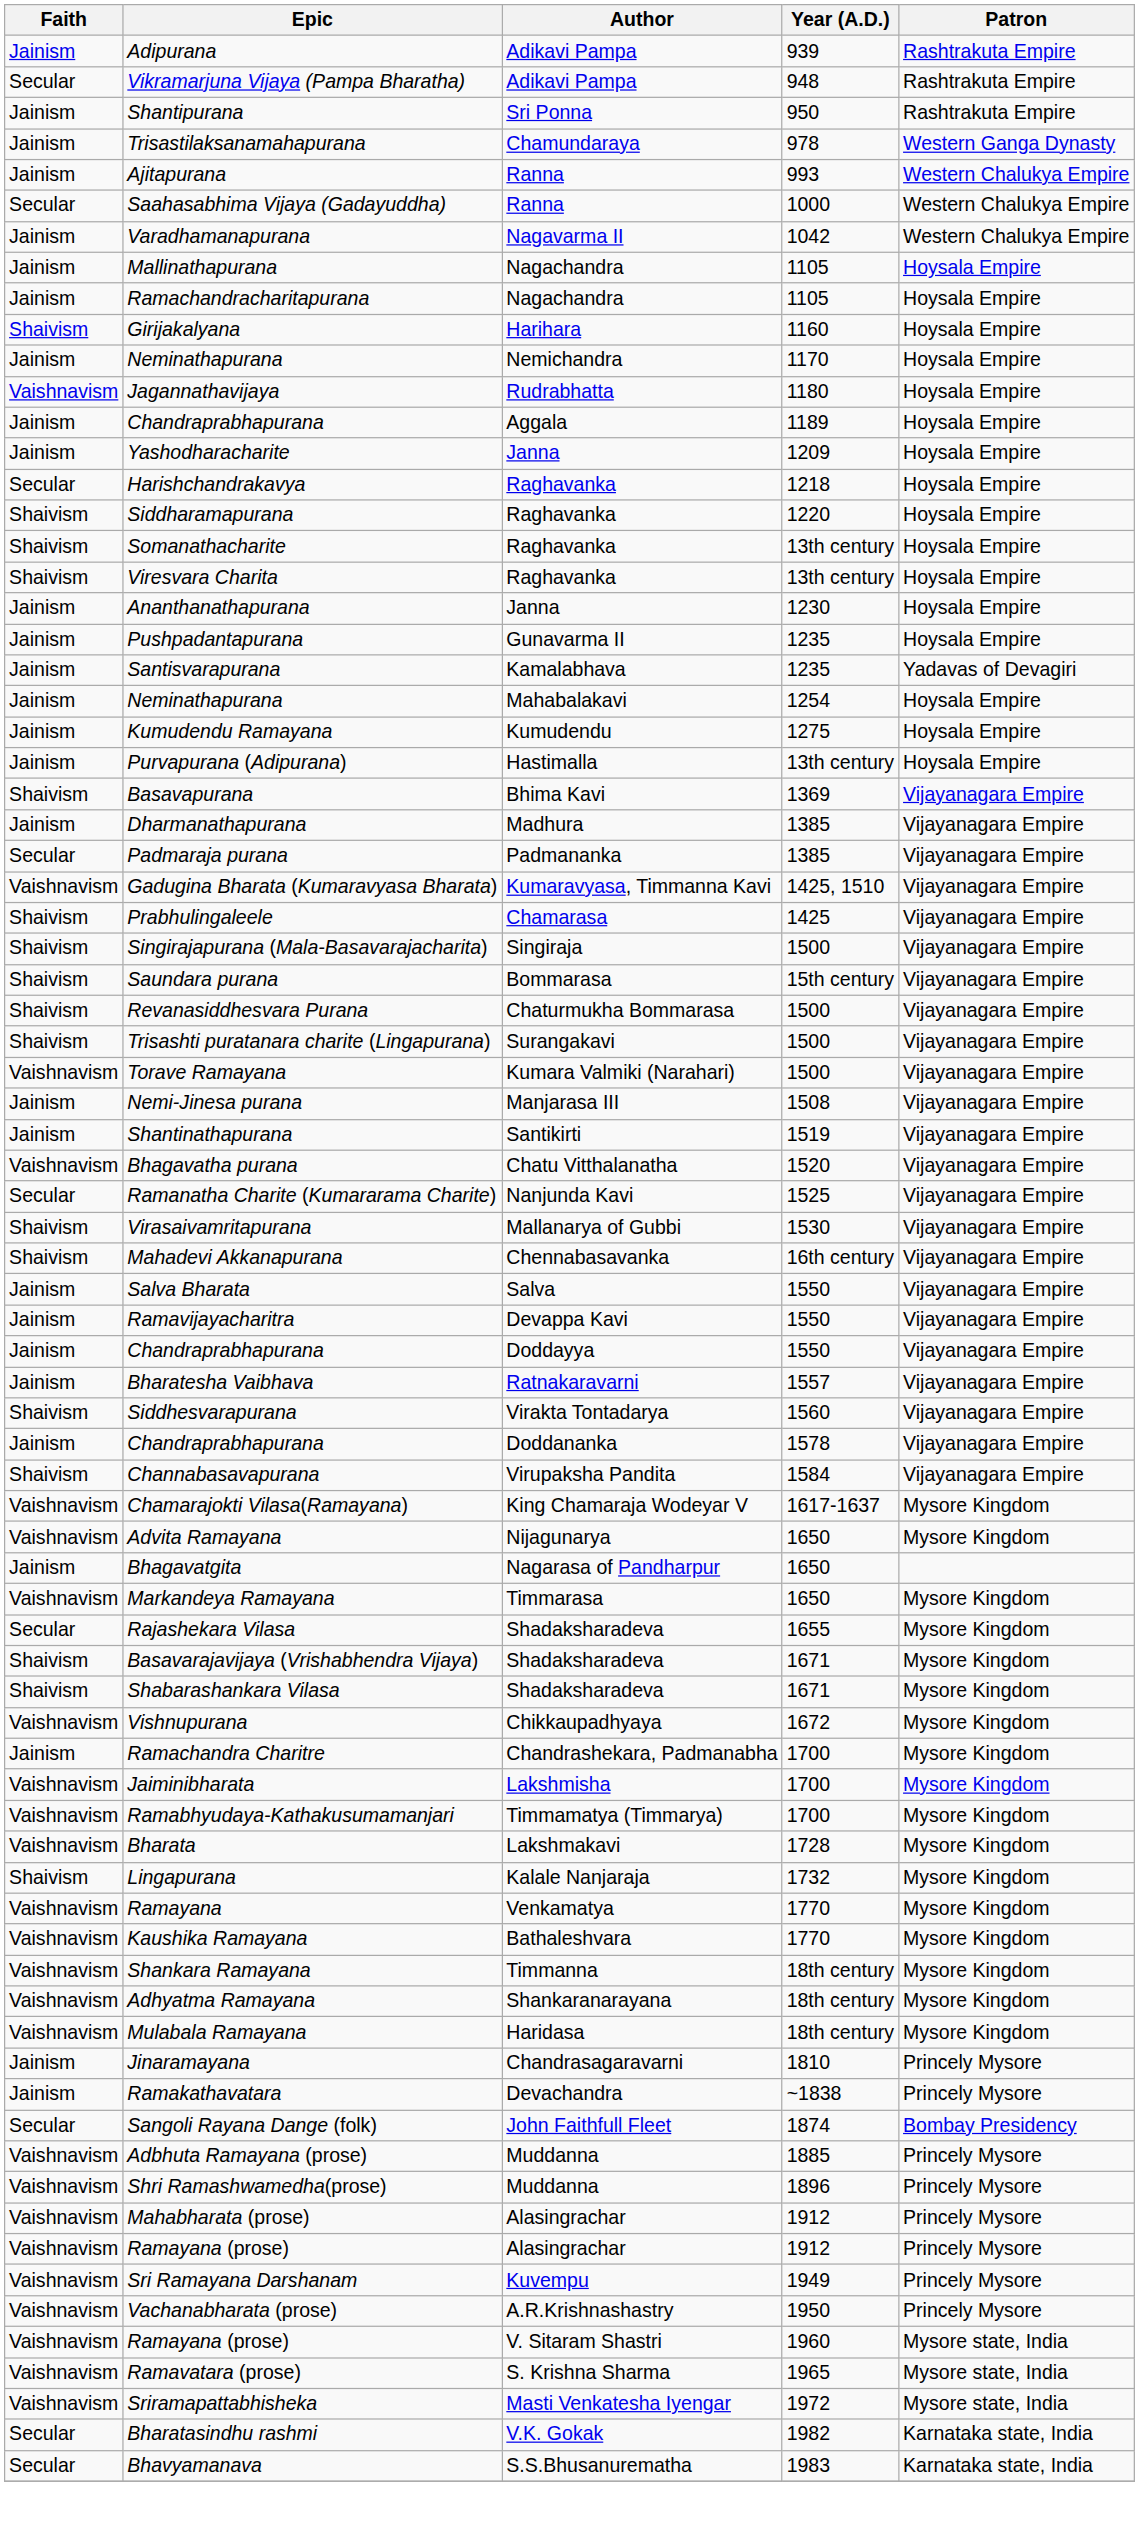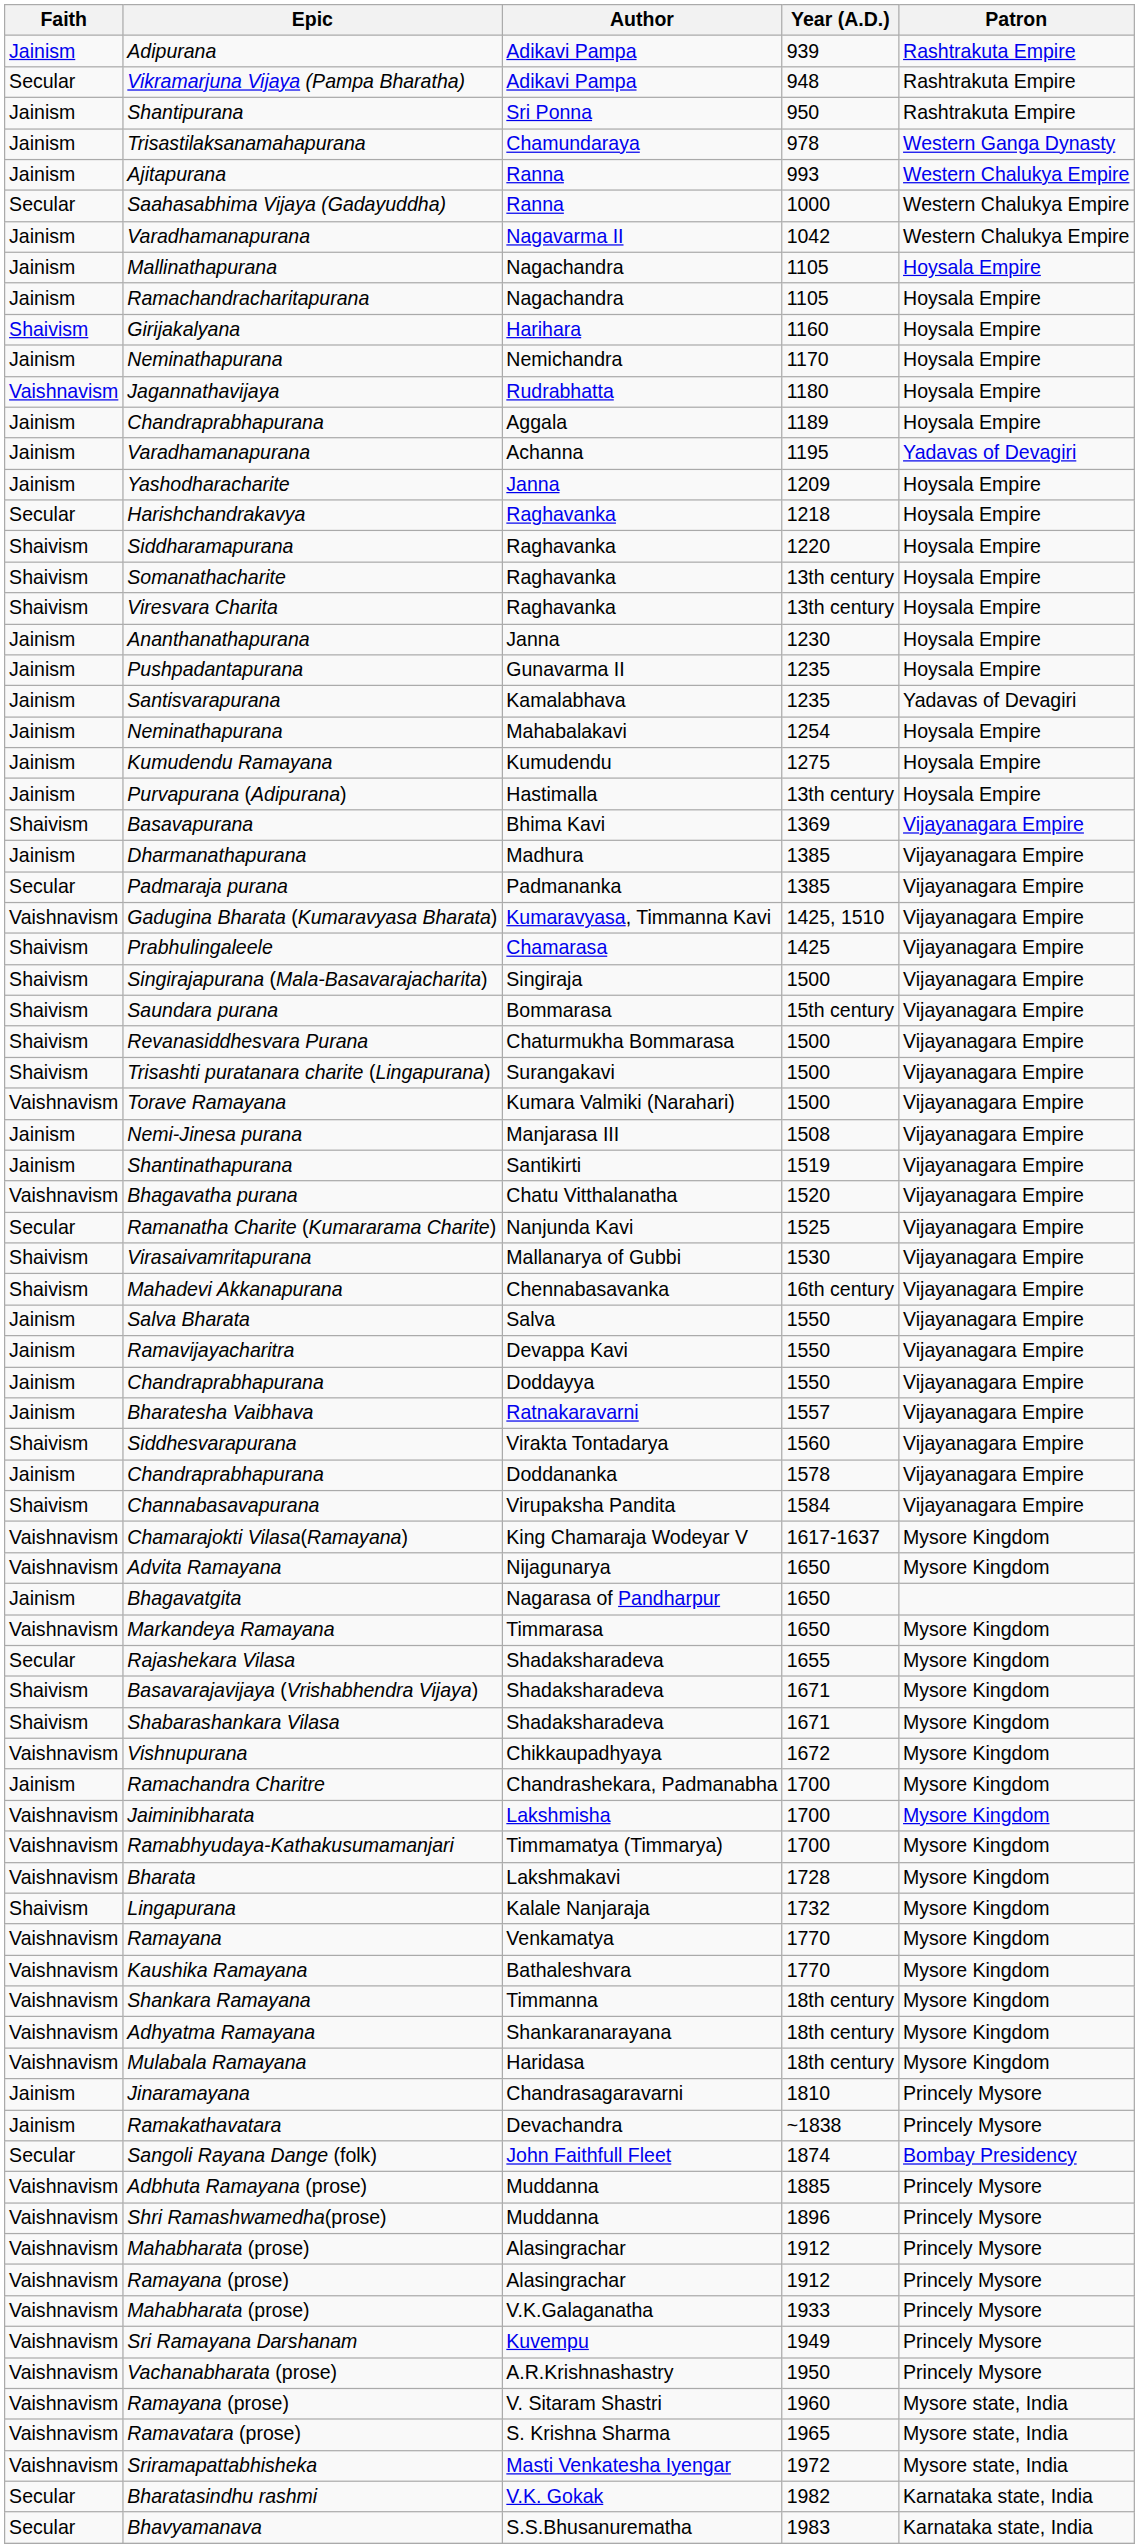+ row: Jainism | Varadhamanapurana | Achanna | 1195 | Yadavas of Devagiri
+ row: Vaishnavism | Mahabharata (prose) | V.K.Galaganatha | 1933 | Princely Mysore
